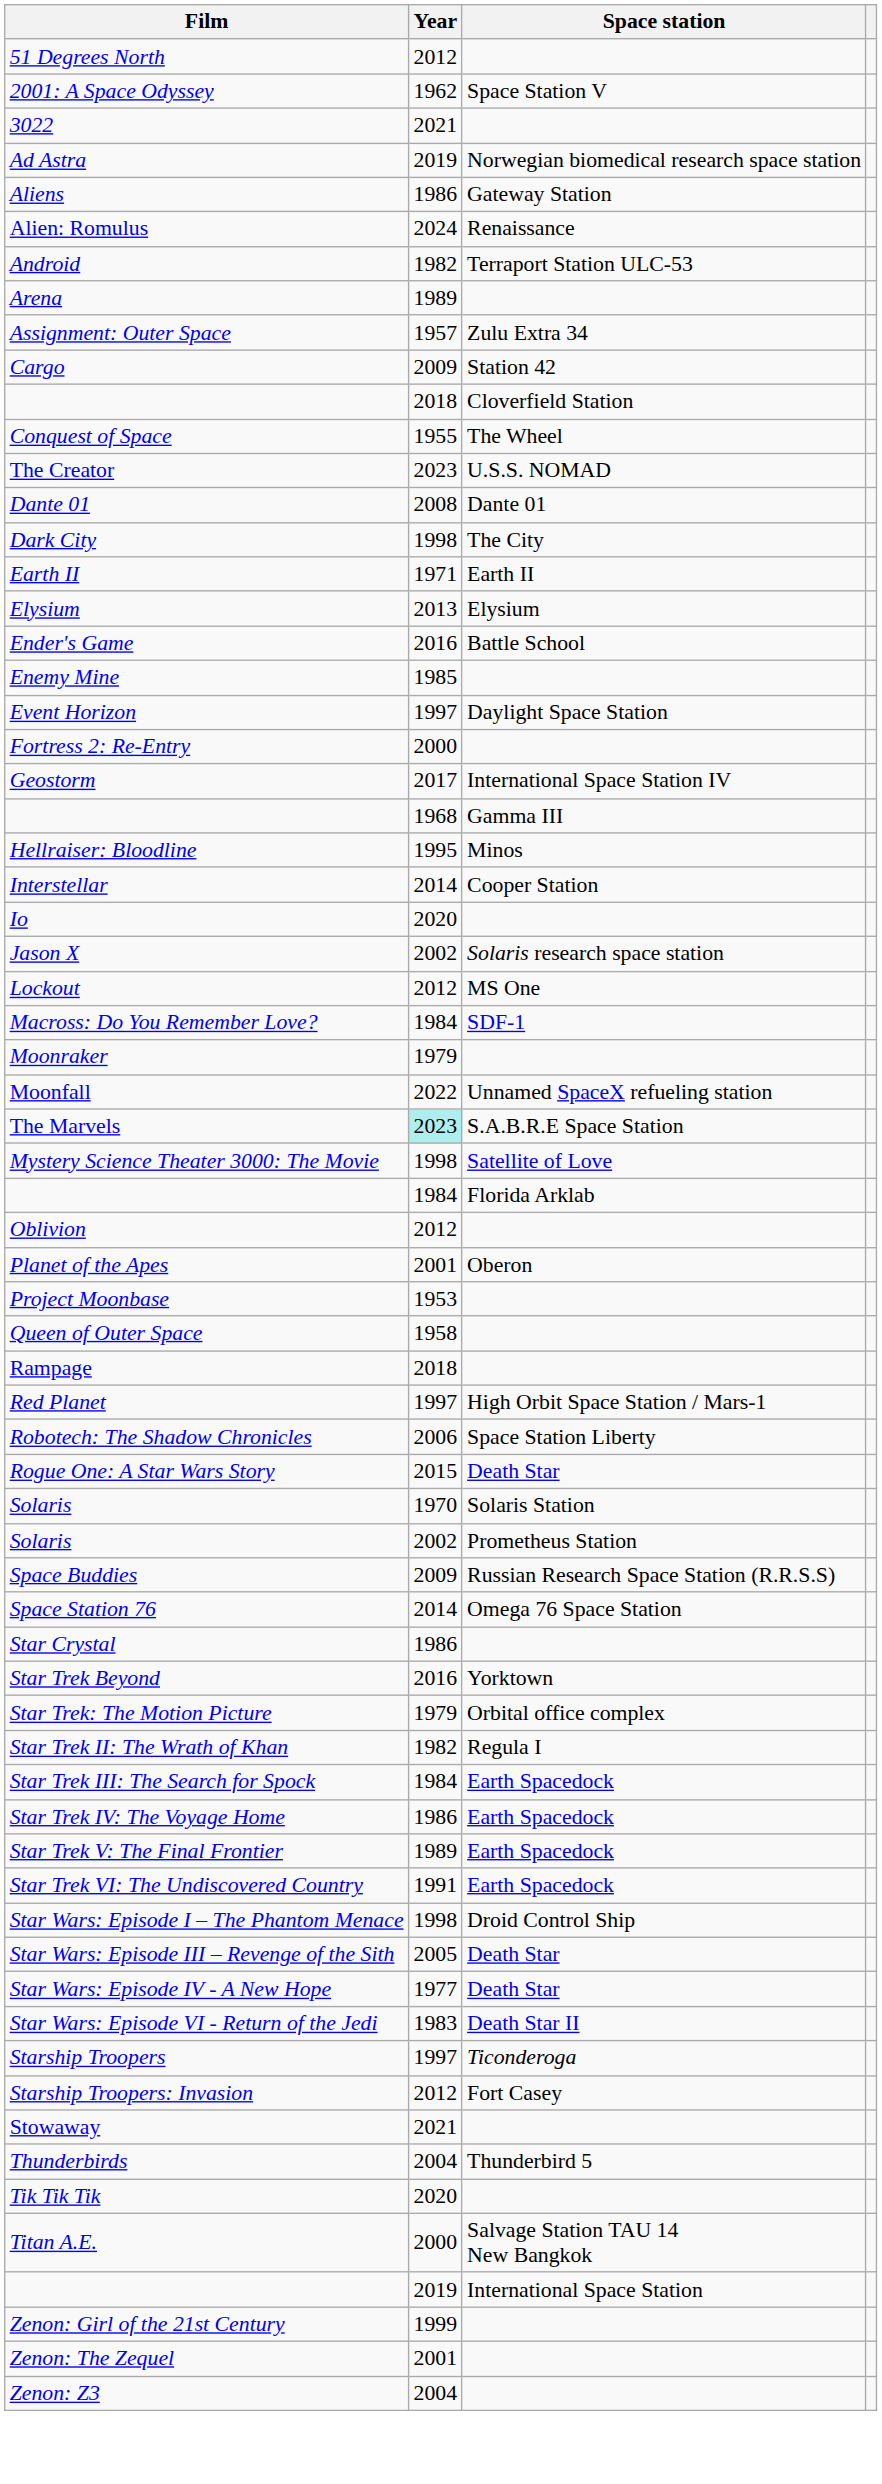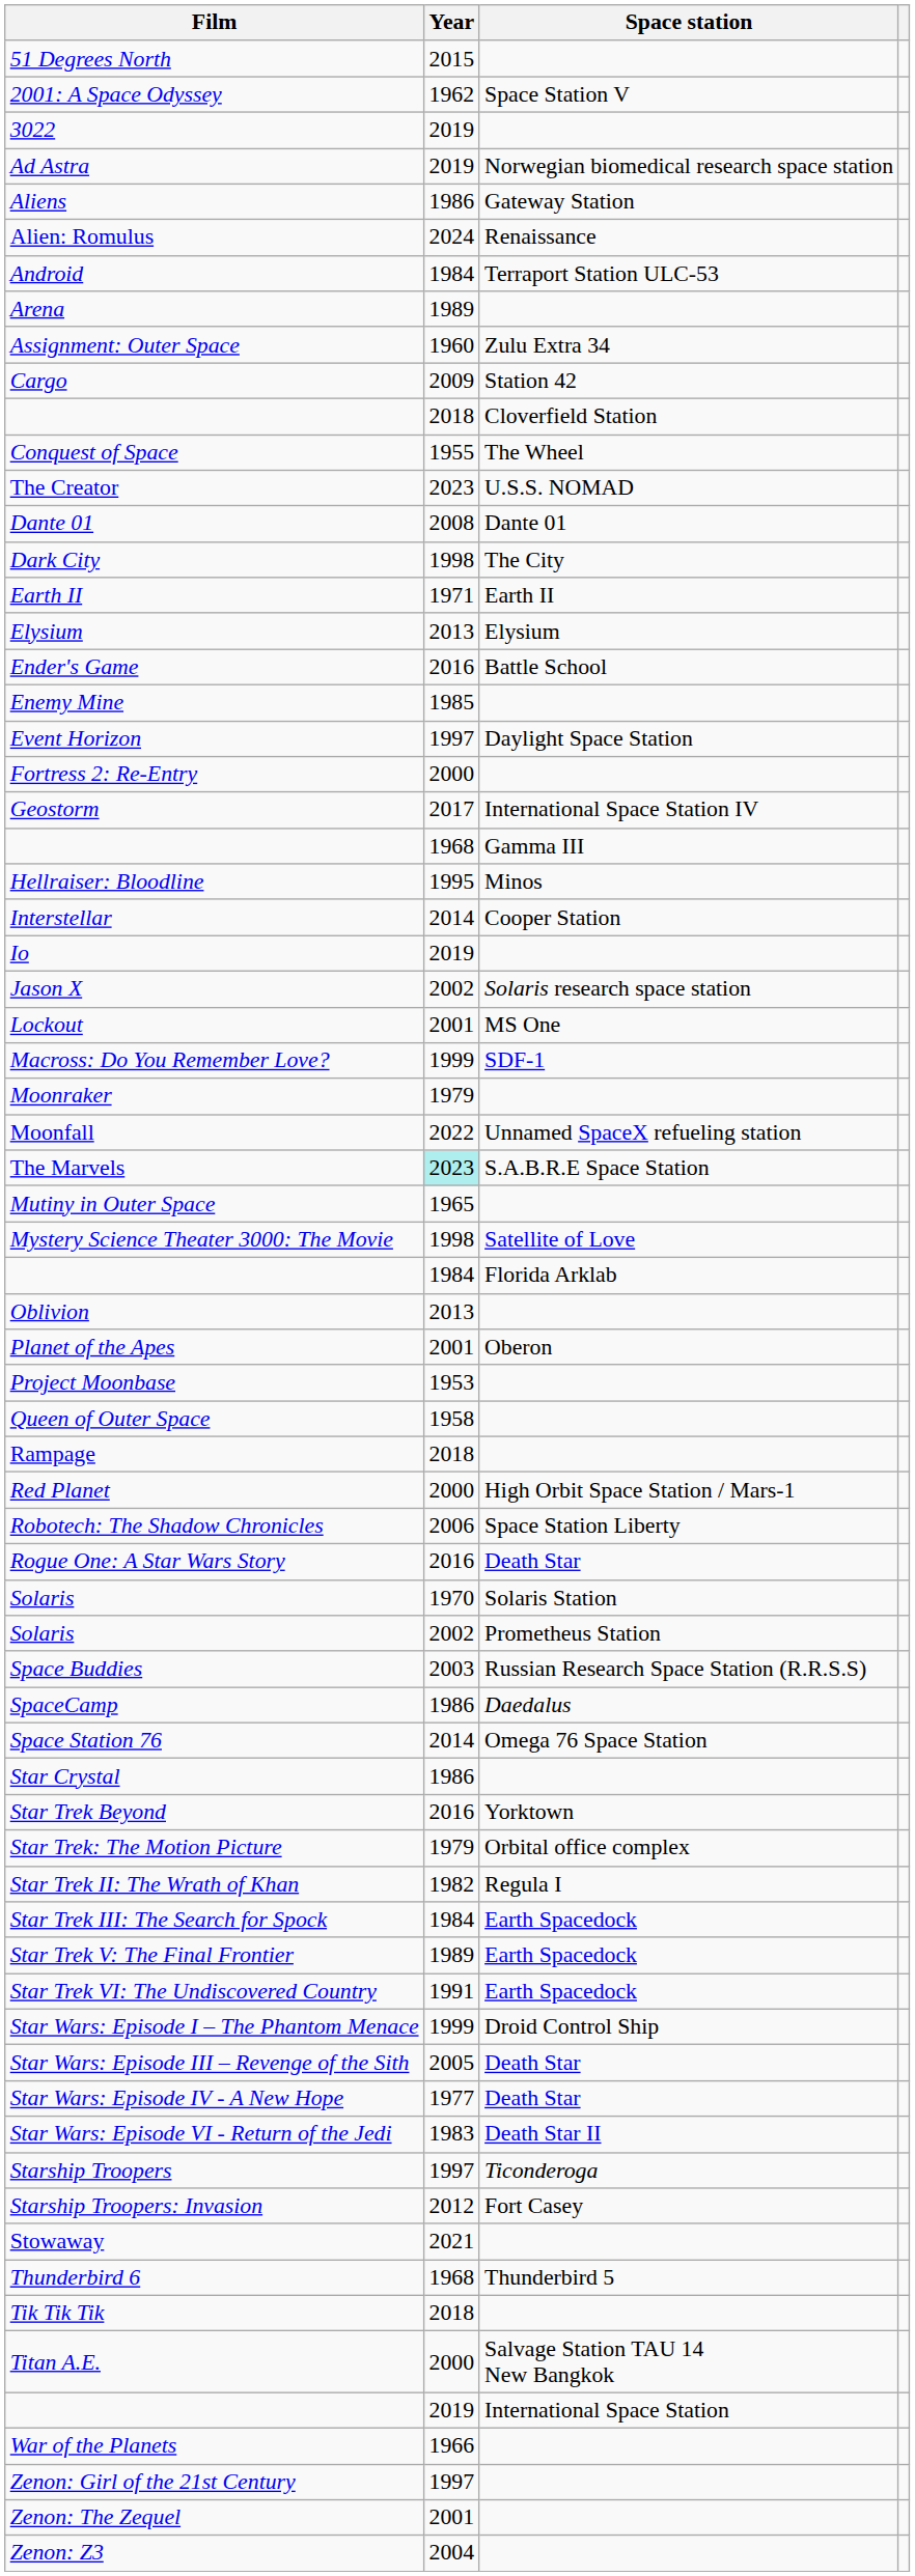51 Degrees North | Year: 2012 -> 2015
3022 | Year: 2021 -> 2019
Android | Year: 1982 -> 1984
Assignment: Outer Space | Year: 1957 -> 1960
Io | Year: 2020 -> 2019
Lockout | Year: 2012 -> 2001
Macross: Do You Remember Love? | Year: 1984 -> 1999
+ row: Mutiny in Outer Space | 1965
Oblivion | Year: 2012 -> 2013
Red Planet | Year: 1997 -> 2000
Rogue One: A Star Wars Story | Year: 2015 -> 2016
Space Buddies | Year: 2009 -> 2003
+ row: SpaceCamp | 1986 | Daedalus
- row: Star Trek IV: The Voyage Home | 1986 | Earth Spacedock
Star Wars: Episode I – The Phantom Menace | Year: 1998 -> 1999
- row: Thunderbirds | 2004 | Thunderbird 5
+ row: Thunderbird 6 | 1968 | Thunderbird 5
Tik Tik Tik | Year: 2020 -> 2018
+ row: War of the Planets | 1966
Zenon: Girl of the 21st Century | Year: 1999 -> 1997
